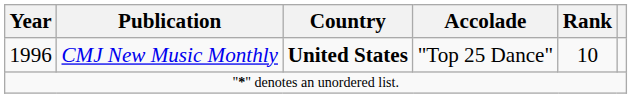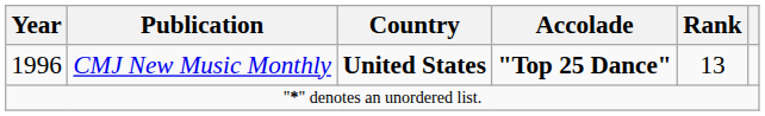1996 | Accolade: normal -> bold
1996 | Rank: 10 -> 13
